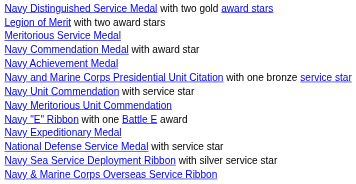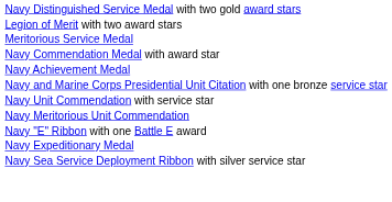- row: National Defense Service Medal with service star
- row: Navy & Marine Corps Overseas Service Ribbon
